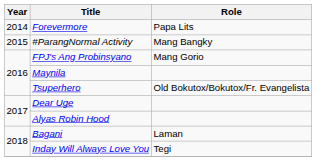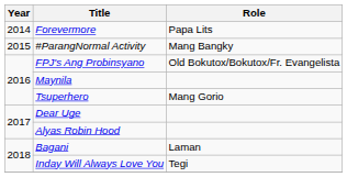FPJ's Ang Probinsyano | Role: Mang Gorio -> Old Bokutox/Bokutox/Fr. Evangelista
Tsuperhero | Role: Old Bokutox/Bokutox/Fr. Evangelista -> Mang Gorio
